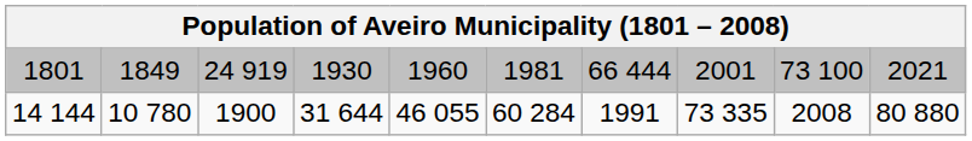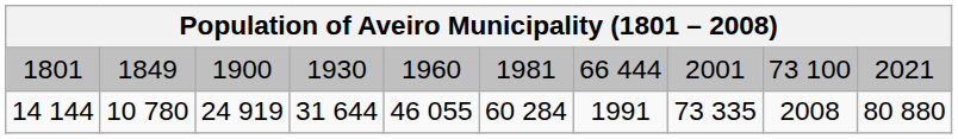1801 | column 3: 24 919 -> 1900
14 144 | column 3: 1900 -> 24 919
